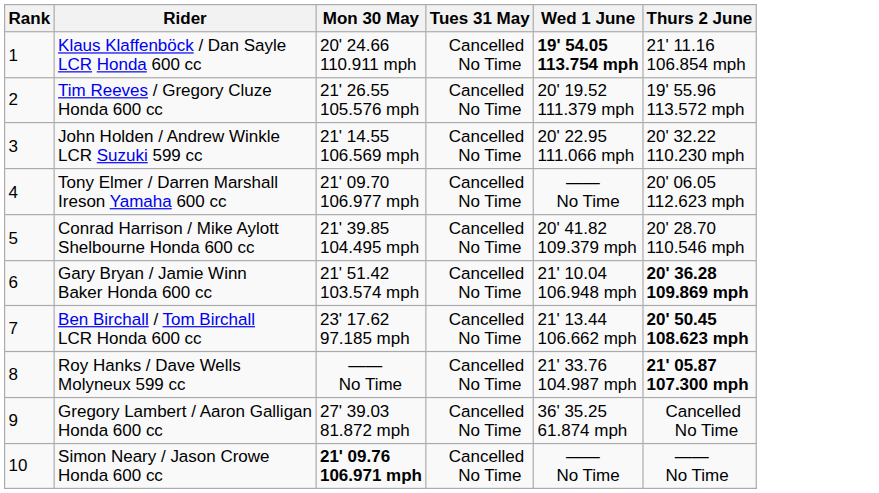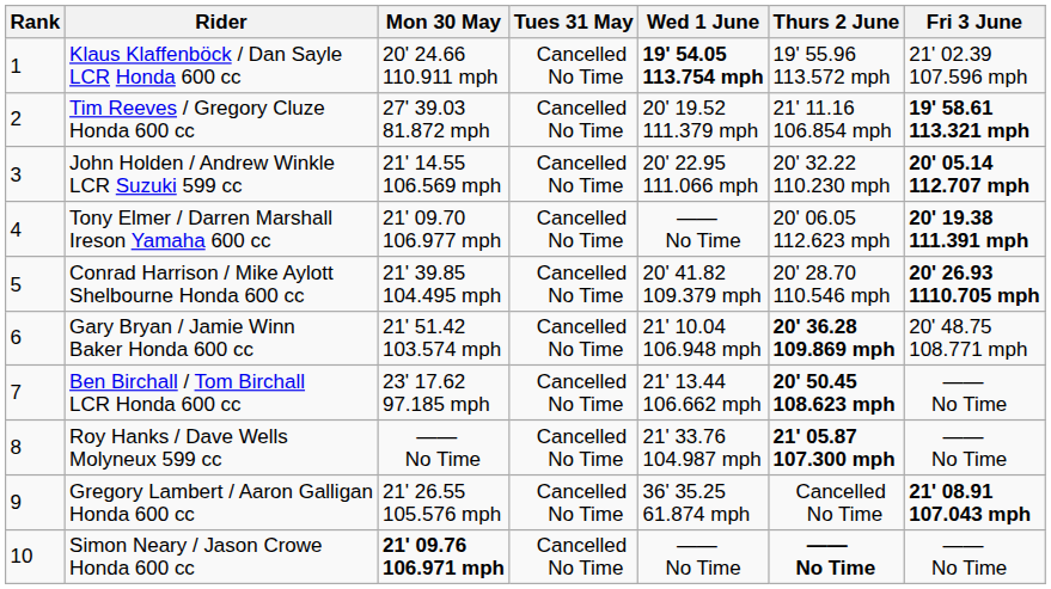+ column: Fri 3 June | 21' 02.39 107.596 mph | 19' 58.61 113.321 mph | 20' 05.14 112.707 mph | 20' 19.38 111.391 mph | 20' 26.93 1110.705 mph | 20' 48.75 108.771 mph | —— No Time | —— No Time | 21' 08.91 107.043 mph | —— No Time
Klaus Klaffenböck / Dan Sayle LCR Honda 600 cc | Thurs 2 June: 21' 11.16 106.854 mph -> 19' 55.96 113.572 mph
Tim Reeves / Gregory Cluze Honda 600 cc | Mon 30 May: 21' 26.55 105.576 mph -> 27' 39.03 81.872 mph
Tim Reeves / Gregory Cluze Honda 600 cc | Thurs 2 June: 19' 55.96 113.572 mph -> 21' 11.16 106.854 mph
Gregory Lambert / Aaron Galligan Honda 600 cc | Mon 30 May: 27' 39.03 81.872 mph -> 21' 26.55 105.576 mph
Simon Neary / Jason Crowe Honda 600 cc | Thurs 2 June: normal -> bold
